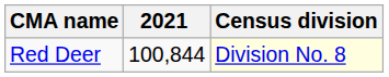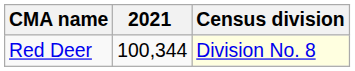Red Deer | 2021: 100,844 -> 100,344
